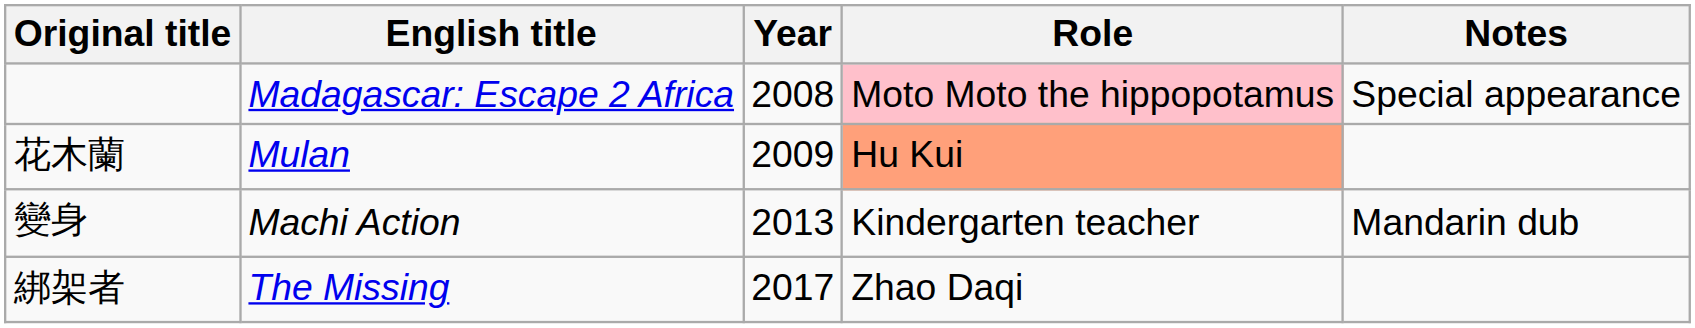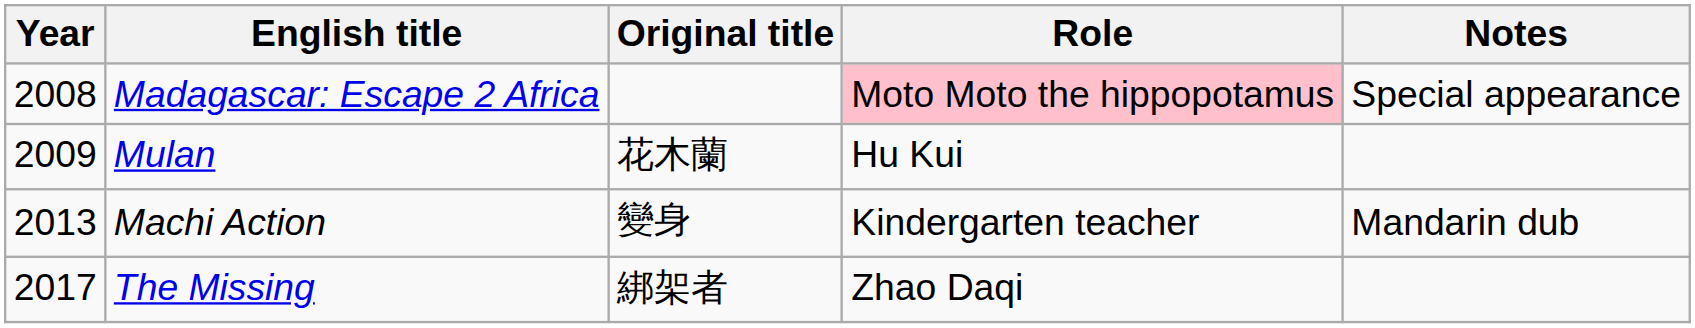columns swapped: Year <-> Original title
Mulan | Role: lightsalmon background -> no background
